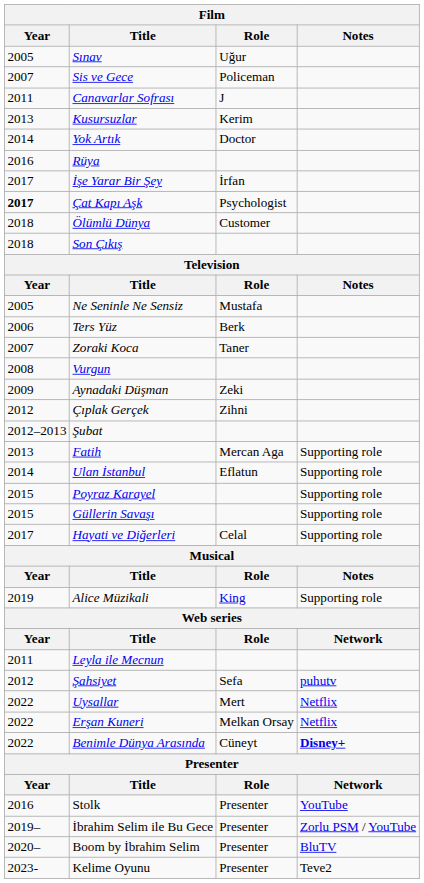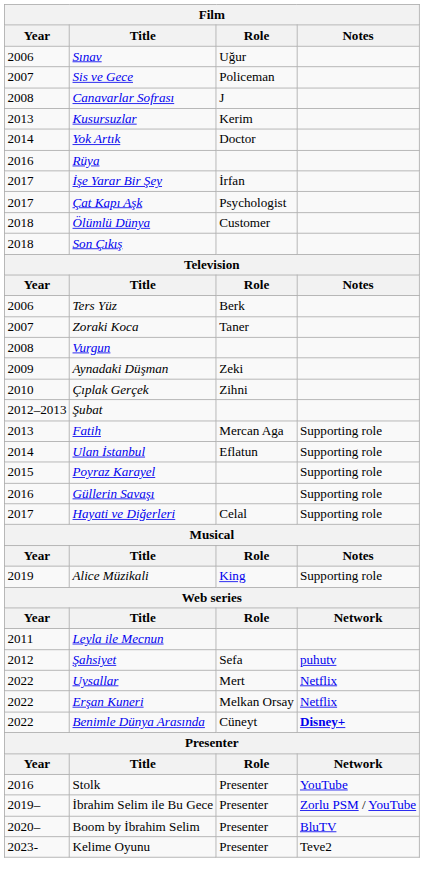Sınav | Year: 2005 -> 2006
Canavarlar Sofrası | Year: 2011 -> 2008
Çat Kapı Aşk | Year: bold -> normal
- row: 2005 | Ne Seninle Ne Sensiz | Mustafa
Çıplak Gerçek | Year: 2012 -> 2010
Güllerin Savaşı | Year: 2015 -> 2016
